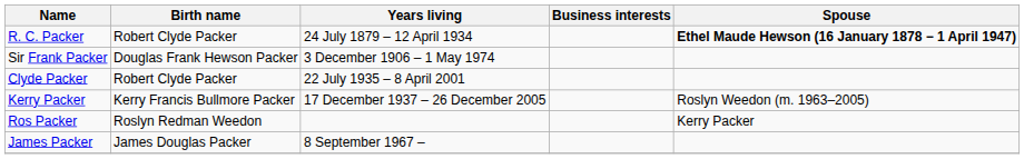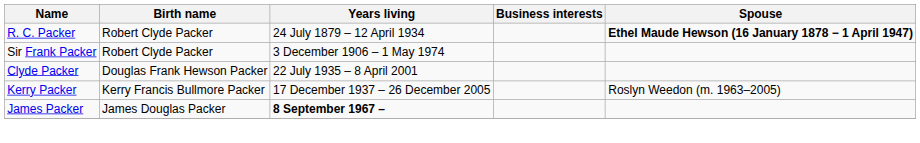Sir Frank Packer | Birth name: Douglas Frank Hewson Packer -> Robert Clyde Packer
Clyde Packer | Birth name: Robert Clyde Packer -> Douglas Frank Hewson Packer
- row: Ros Packer | Roslyn Redman Weedon | Kerry Packer
James Packer | Years living: normal -> bold
